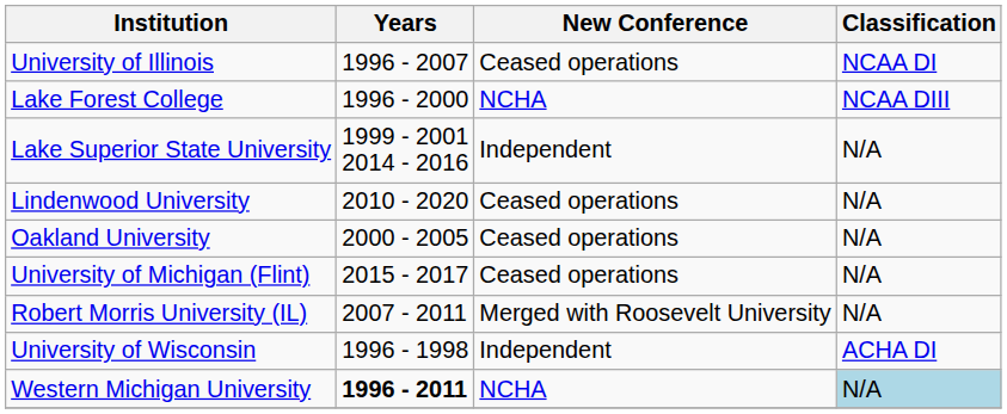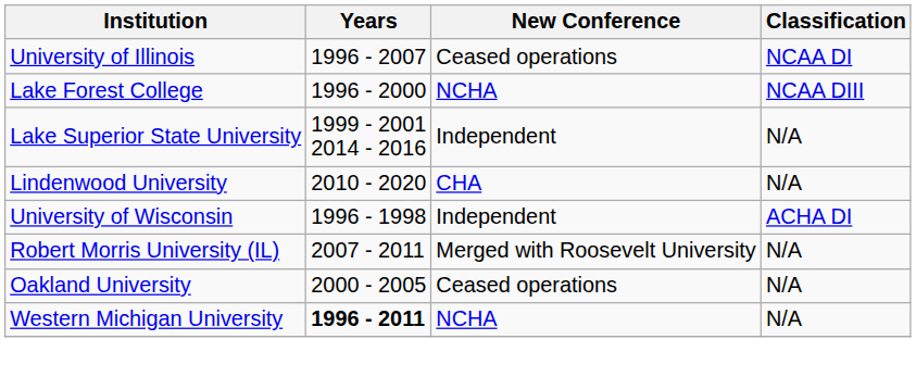Lindenwood University | New Conference: Ceased operations -> CHA
rows swapped: Oakland University <-> University of Wisconsin
- row: University of Michigan (Flint) | 2015 - 2017 | Ceased operations | N/A
Western Michigan University | Classification: lightblue background -> no background
